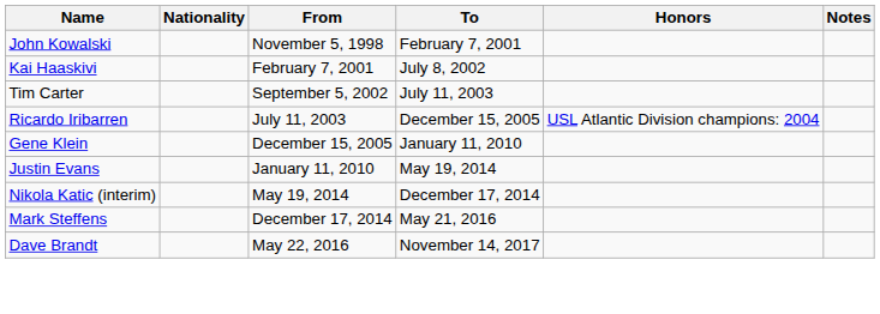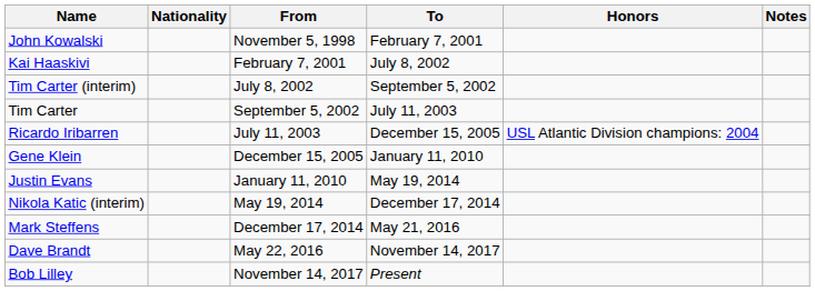+ row: Tim Carter (interim) | July 8, 2002 | September 5, 2002
+ row: Bob Lilley | November 14, 2017 | Present
